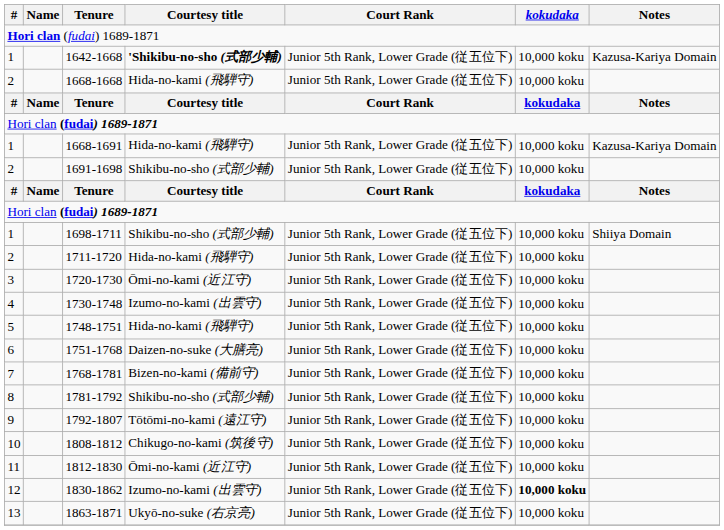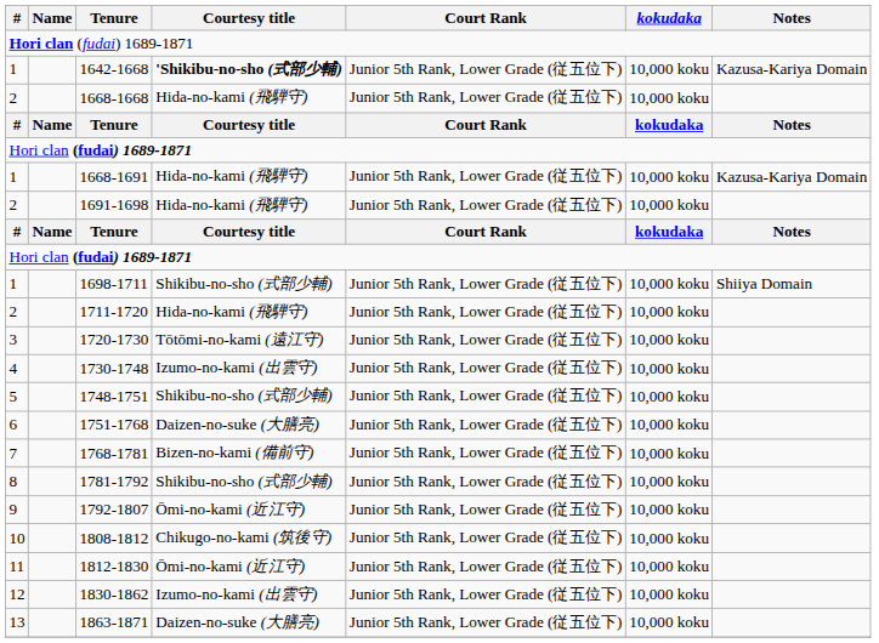1691-1698 | Courtesy title: Shikibu-no-sho (式部少輔) -> Hida-no-kami (飛騨守)
1720-1730 | Courtesy title: Ōmi-no-kami (近江守) -> Tōtōmi-no-kami (遠江守)
1748-1751 | Courtesy title: Hida-no-kami (飛騨守) -> Shikibu-no-sho (式部少輔)
1792-1807 | Courtesy title: Tōtōmi-no-kami (遠江守) -> Ōmi-no-kami (近江守)
1830-1862 | kokudaka: bold -> normal
1863-1871 | Courtesy title: Ukyō-no-suke (右京亮) -> Daizen-no-suke (大膳亮)
